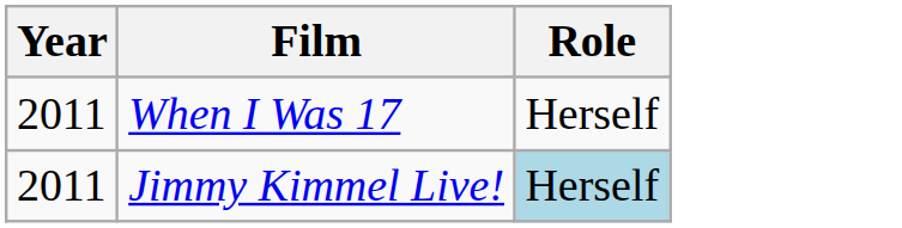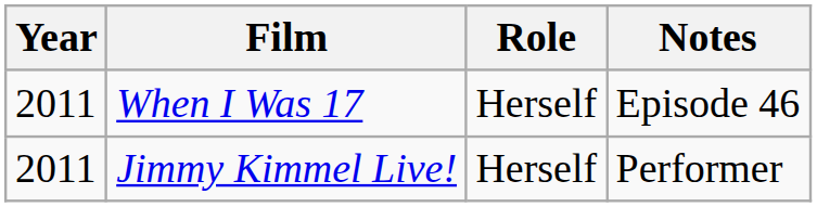+ column: Notes | Episode 46 | Performer
Jimmy Kimmel Live! | Role: lightblue background -> no background
